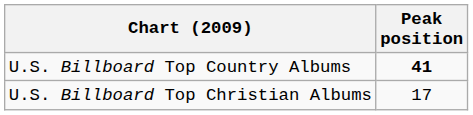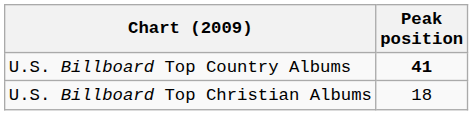U.S. Billboard Top Christian Albums | Peak position: 17 -> 18
